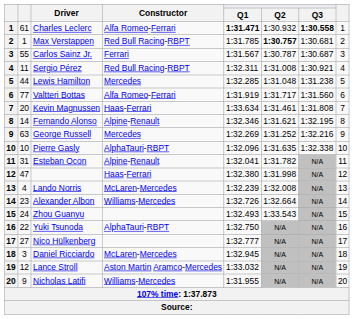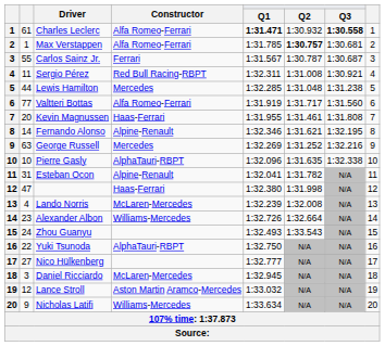Max Verstappen | Constructor: Red Bull Racing-RBPT -> Alfa Romeo-Ferrari
Kevin Magnussen | Q1: 1:33.634 -> 1:31.955
Nicholas Latifi | Q1: 1:31.955 -> 1:33.634
